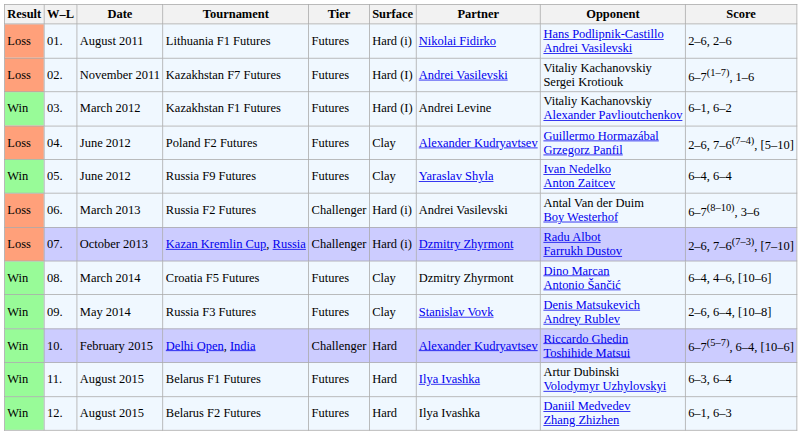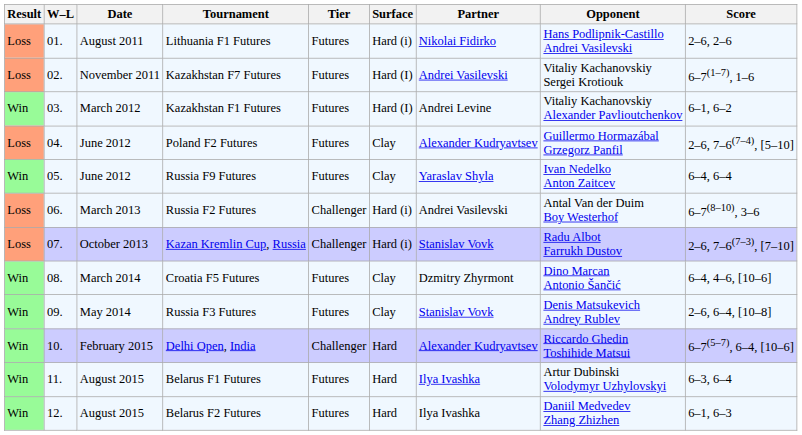Kazan Kremlin Cup, Russia | Partner: Dzmitry Zhyrmont -> Stanislav Vovk
